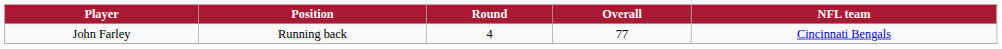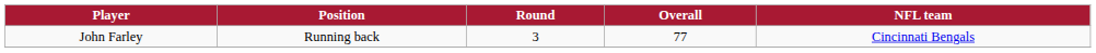John Farley | Round: 4 -> 3
